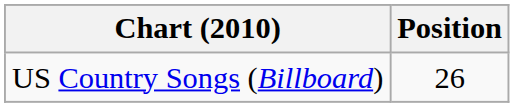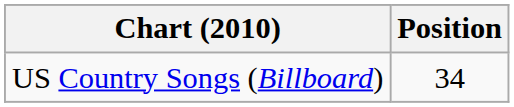US Country Songs (Billboard) | Position: 26 -> 34
